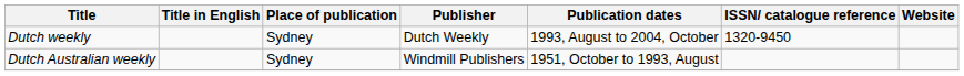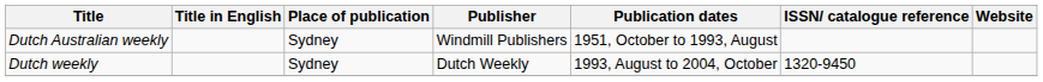rows swapped: Dutch weekly <-> Dutch Australian weekly
